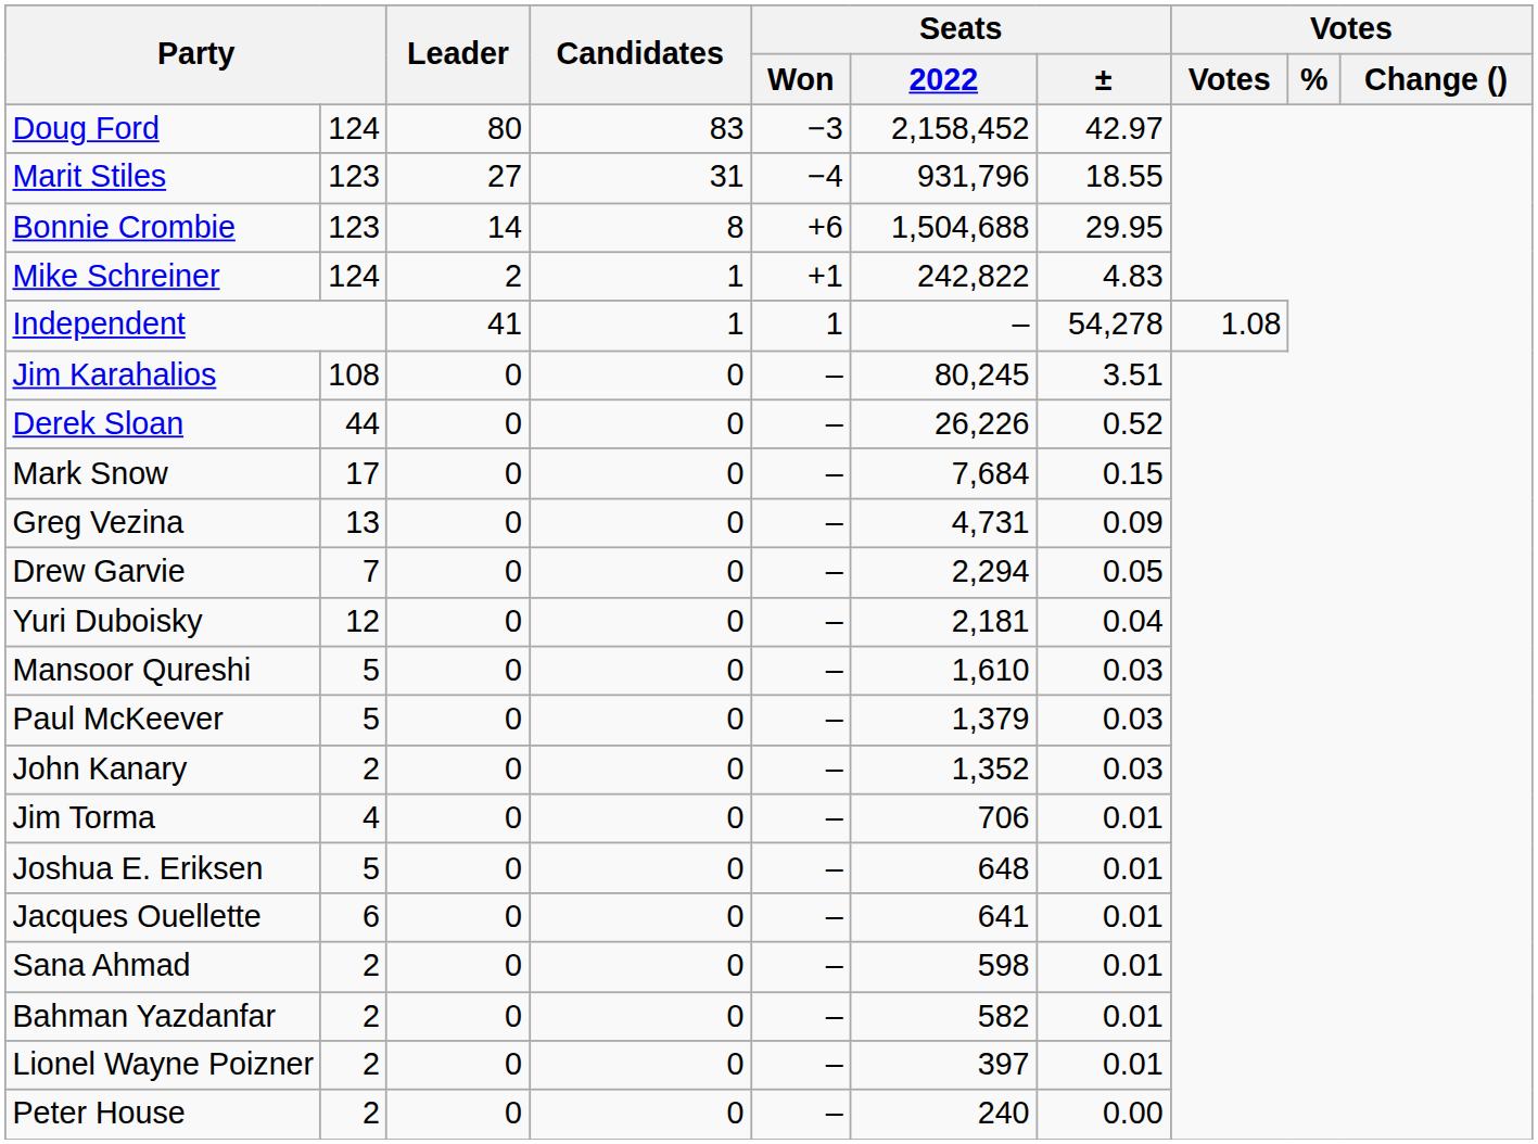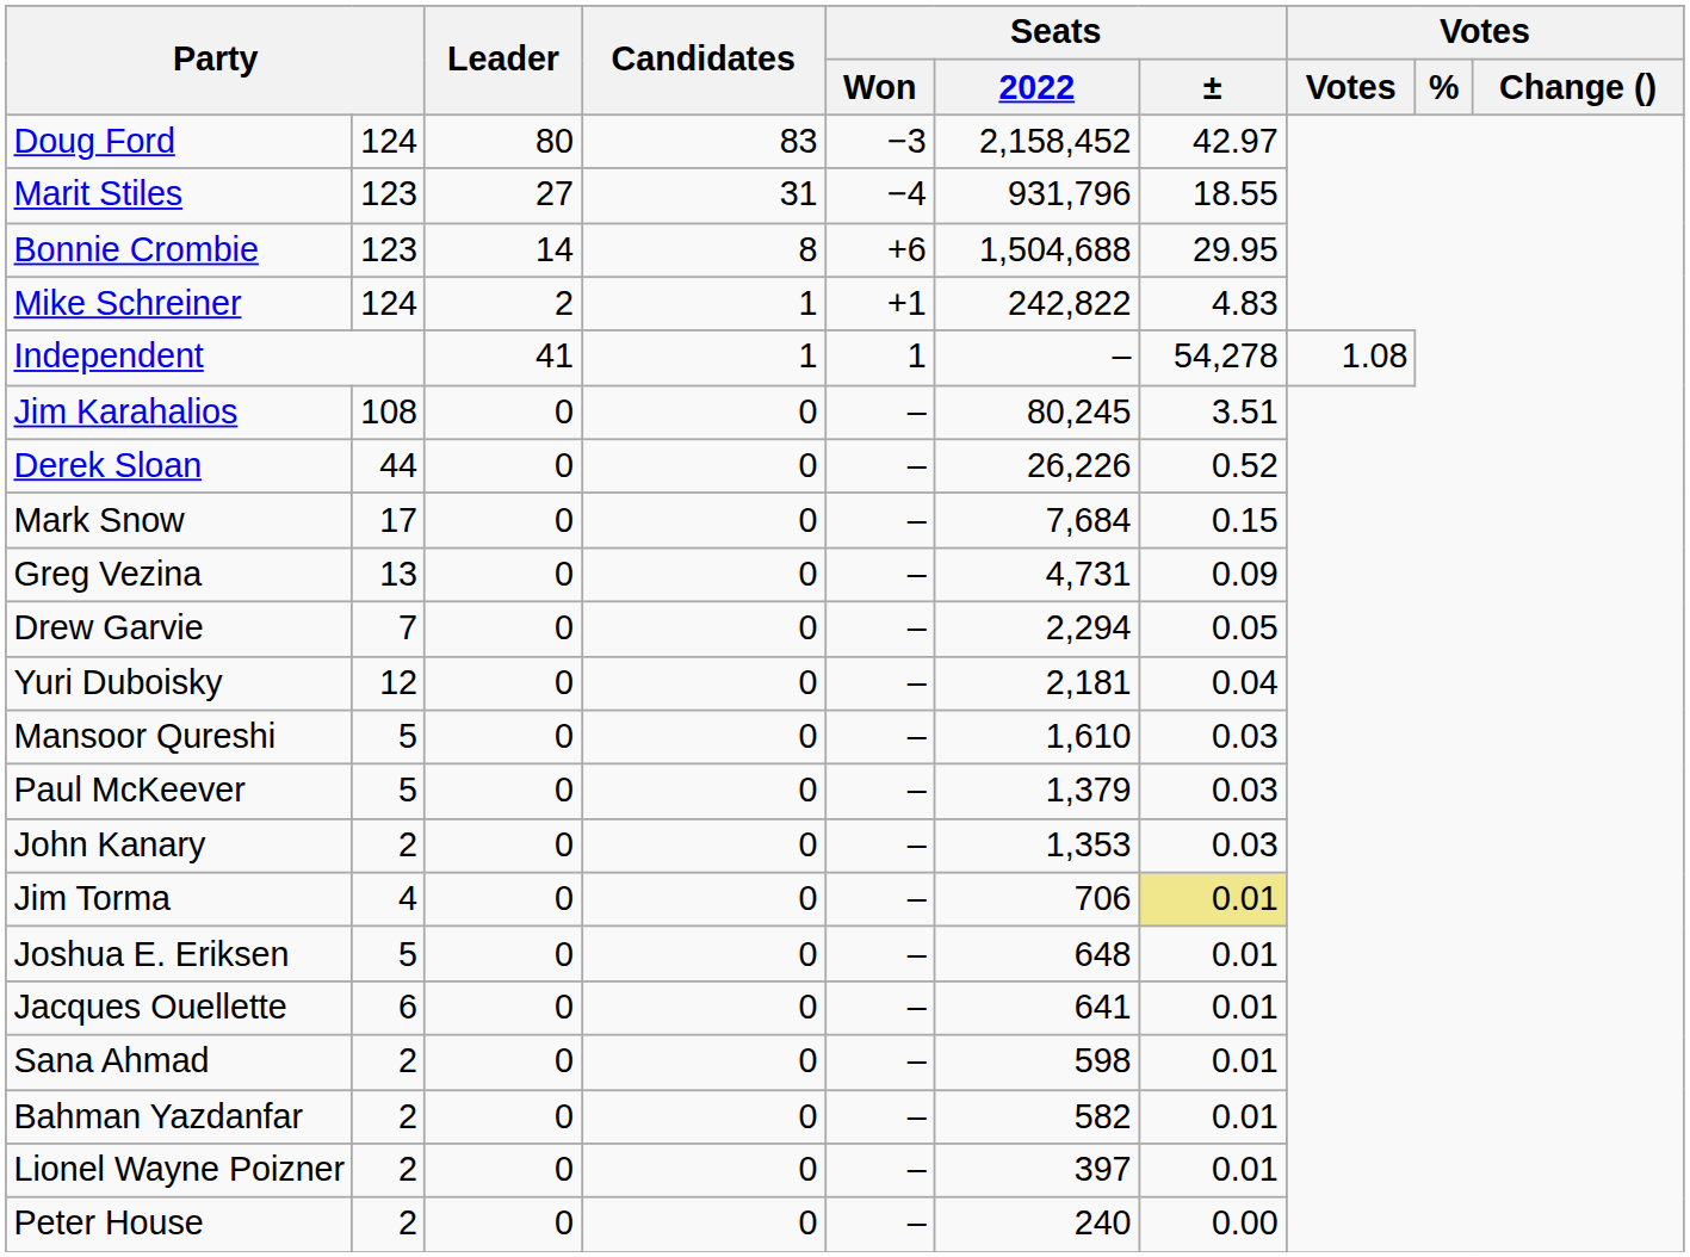John Kanary | Seats / 2022: 1,352 -> 1,353
Jim Torma | Seats / ±: no background -> khaki background
